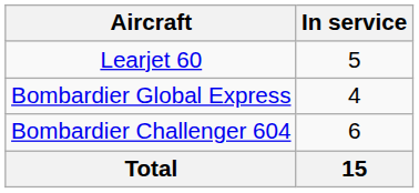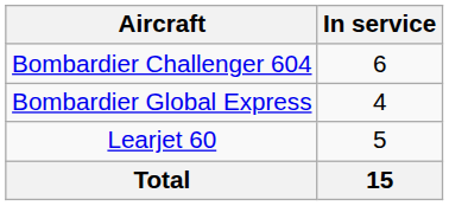rows swapped: Bombardier Challenger 604 <-> Learjet 60
